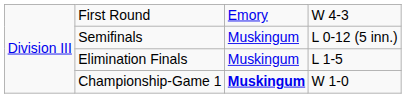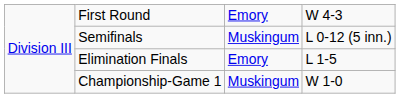Elimination Finals | column 3: Muskingum -> Emory
Championship-Game 1 | column 3: bold -> normal
